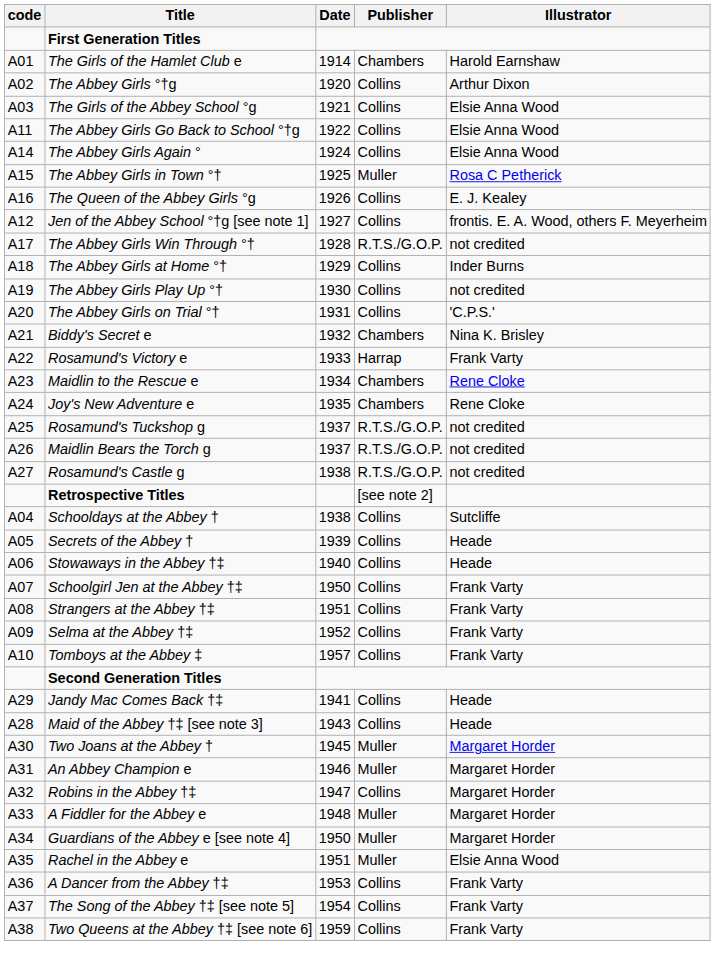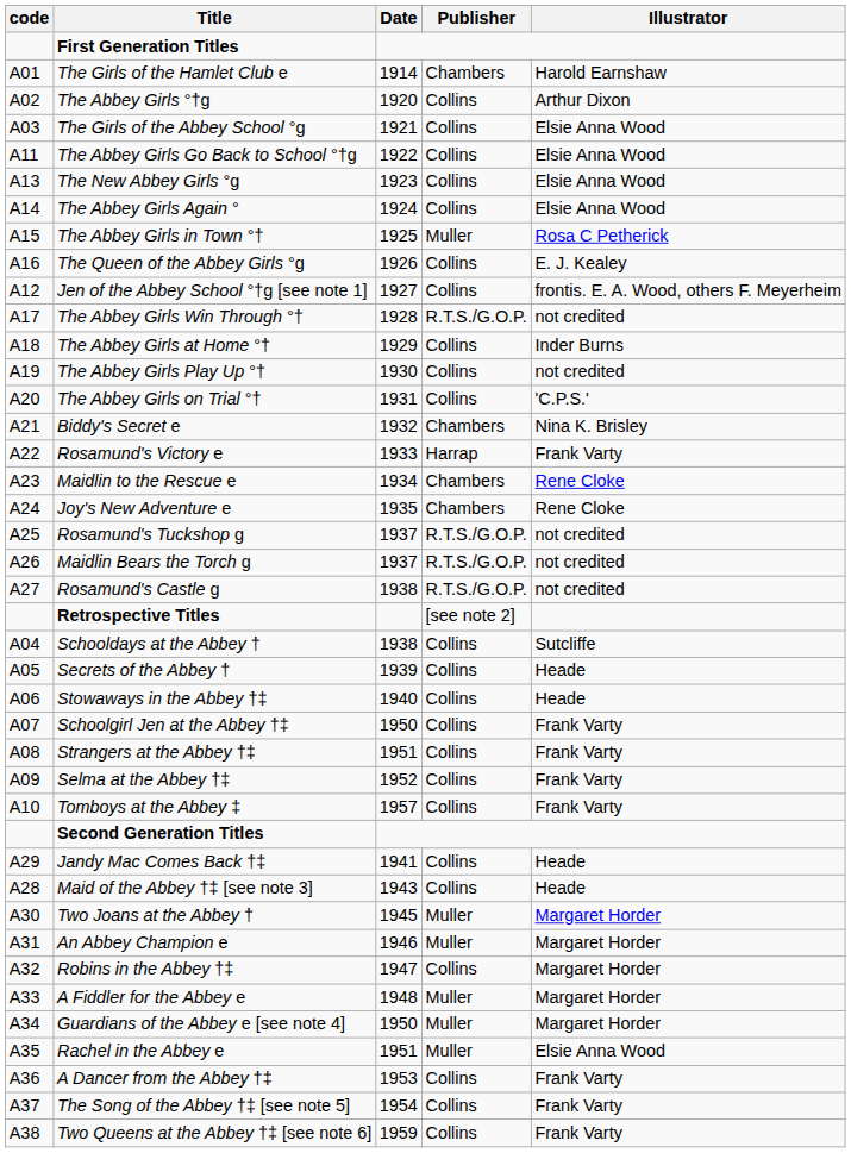+ row: A13 | The New Abbey Girls °g | 1923 | Collins | Elsie Anna Wood
